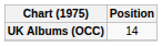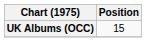UK Albums (OCC) | Position: 14 -> 15
